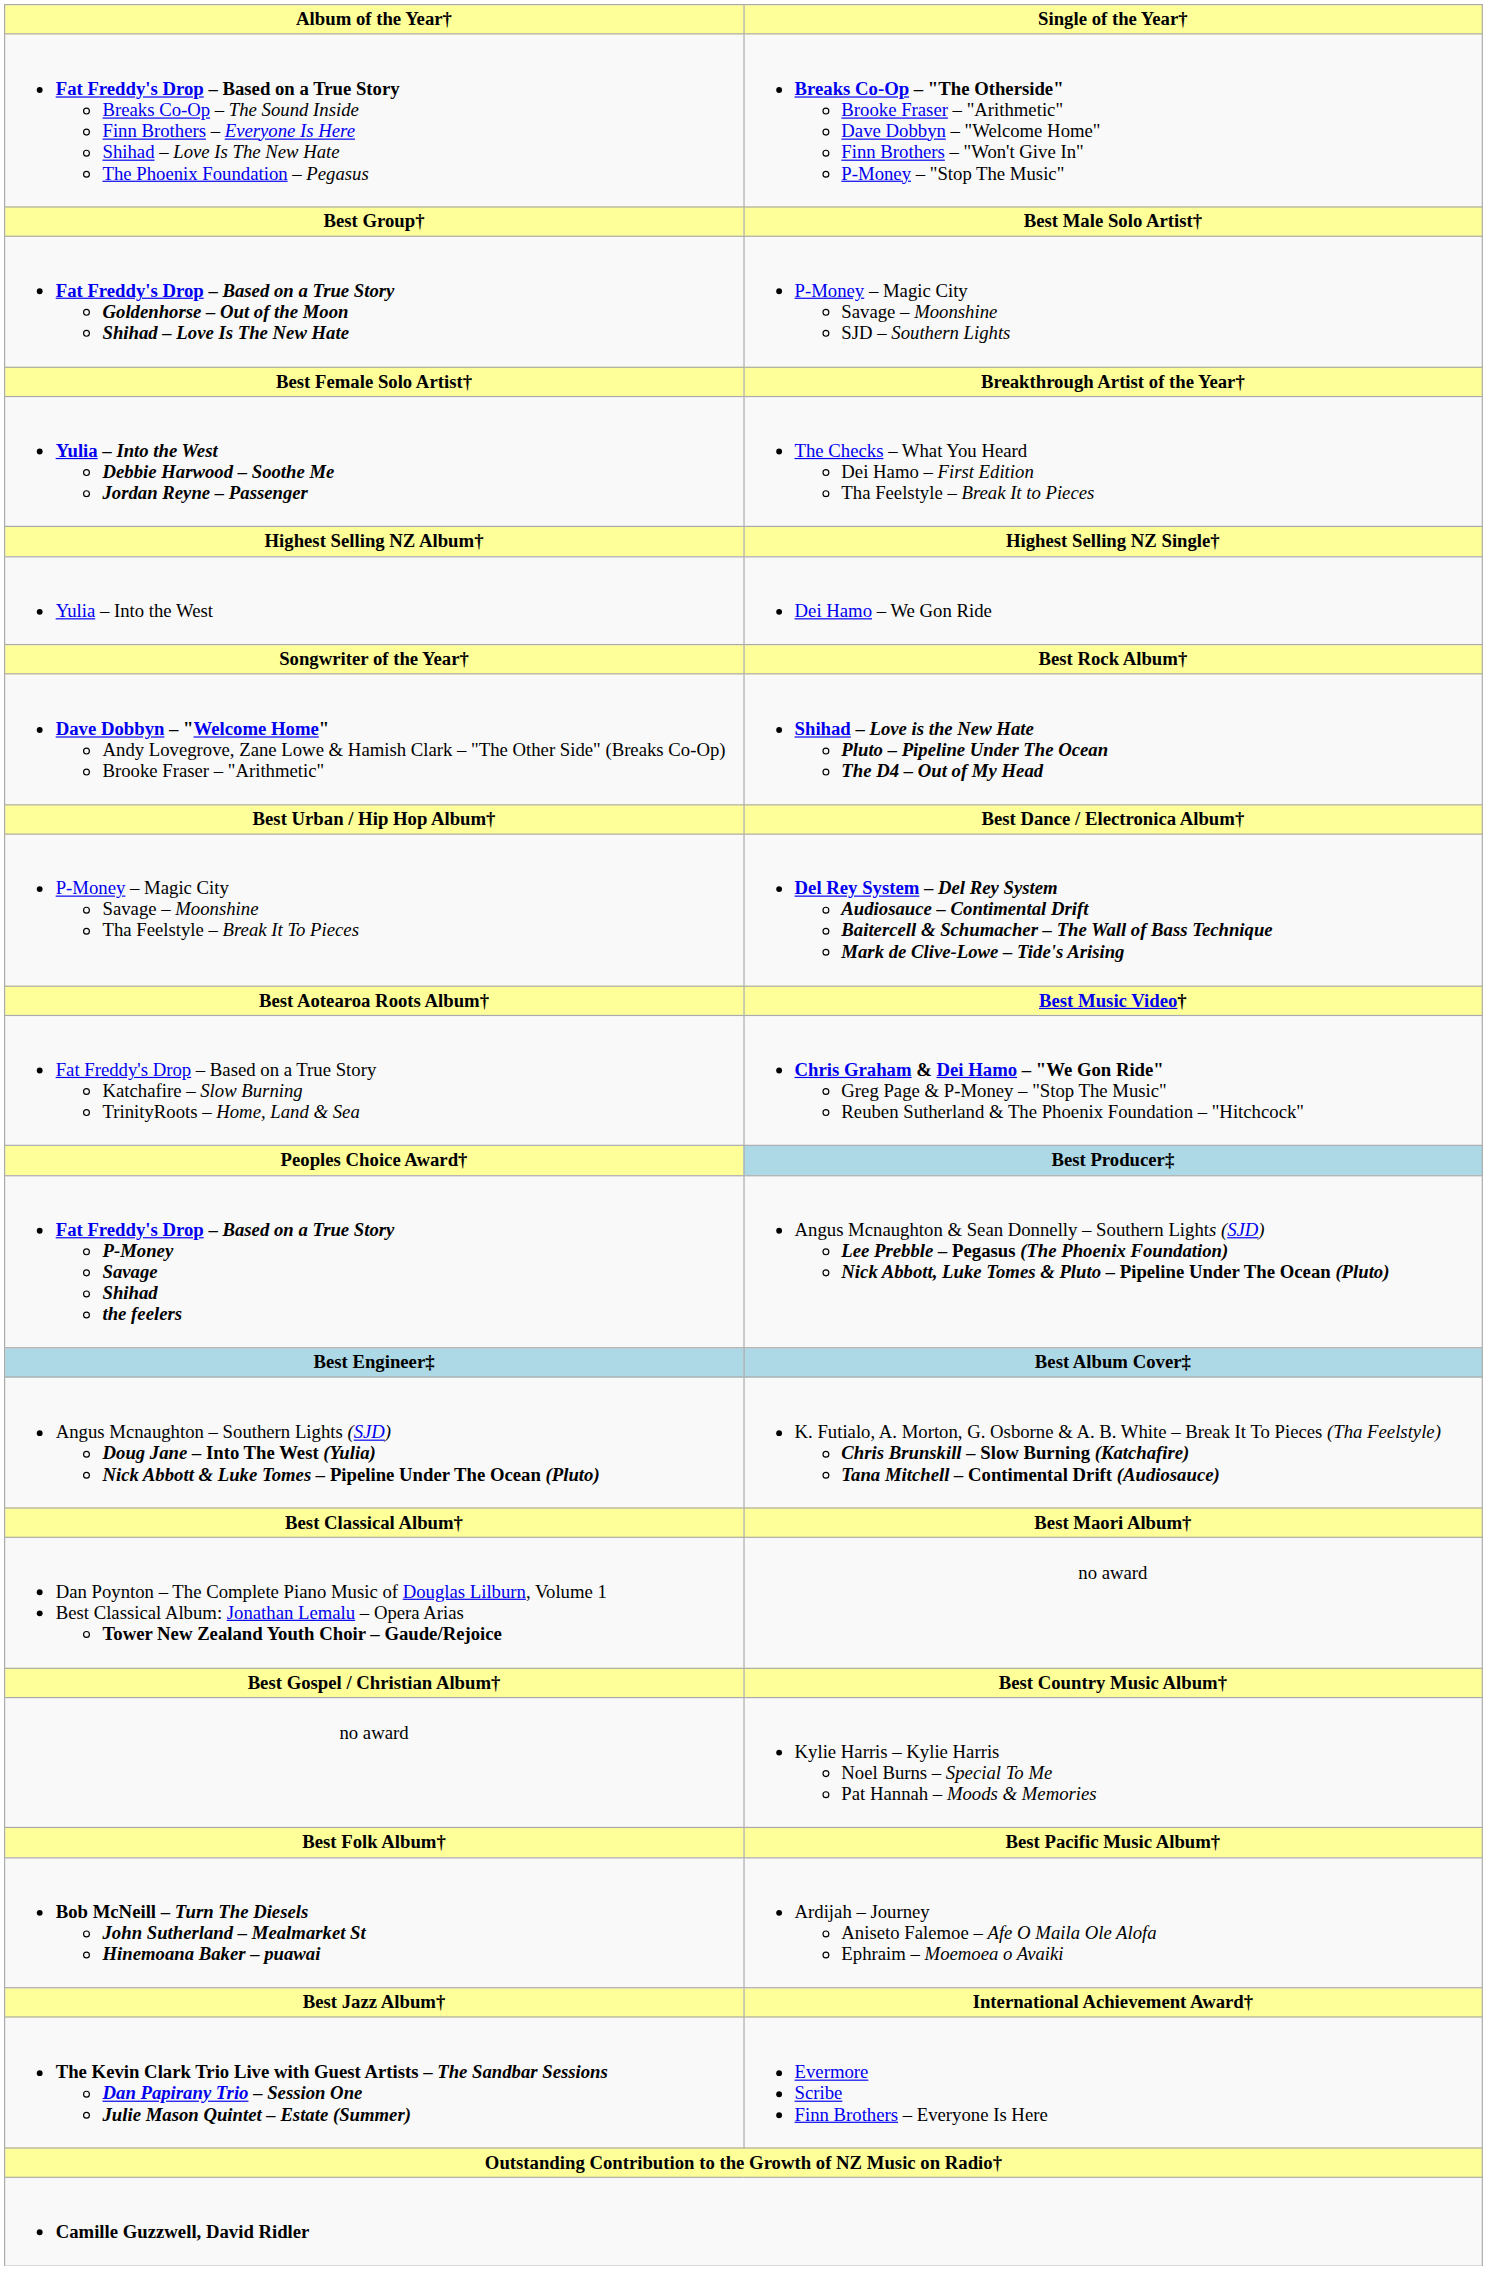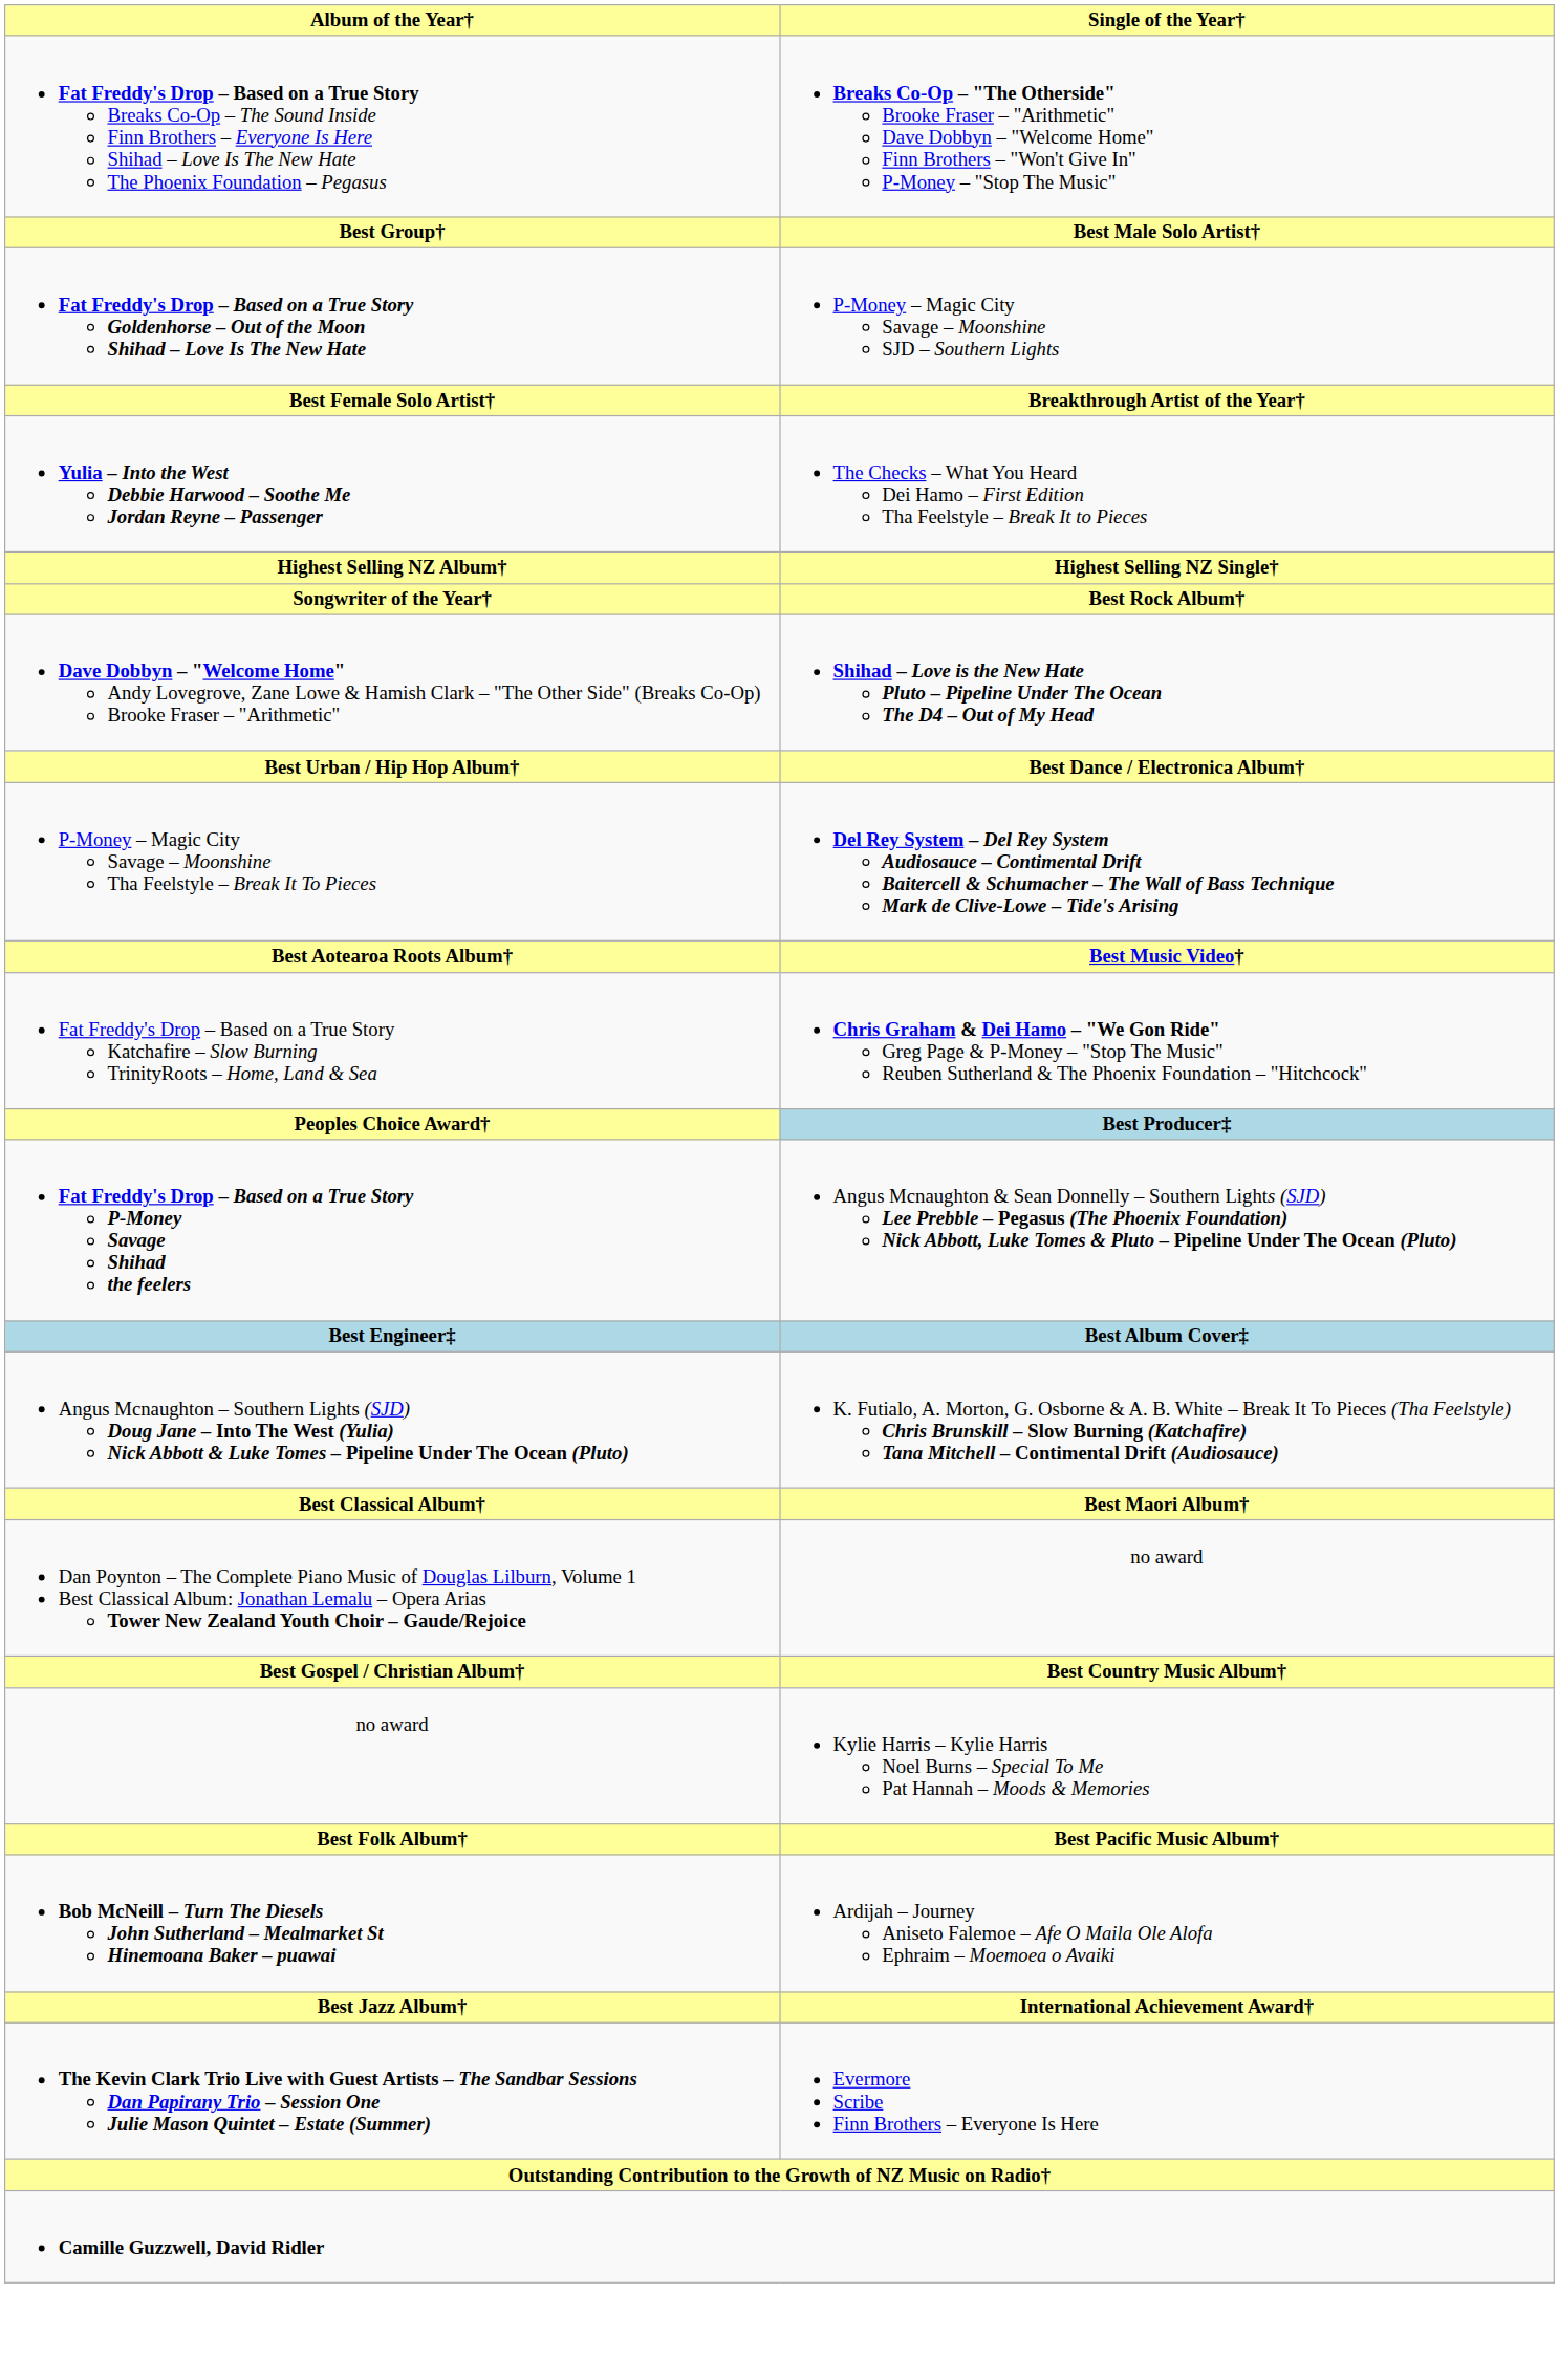- row: Yulia – Into the West | Dei Hamo – We Gon Ride
